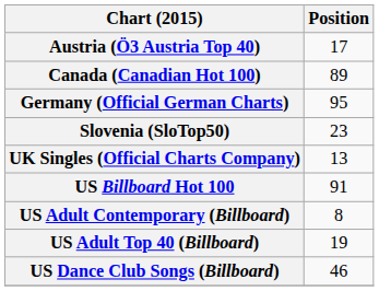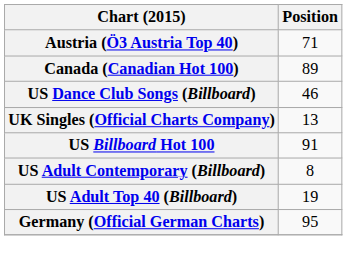Austria (Ö3 Austria Top 40) | Position: 17 -> 71
rows swapped: Germany (Official German Charts) <-> US Dance Club Songs (Billboard)
- row: Slovenia (SloTop50) | 23
